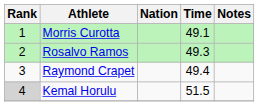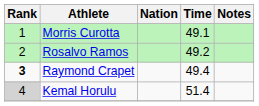Rosalvo Ramos | Time: 49.3 -> 49.2
Raymond Crapet | Rank: normal -> bold
Kemal Horulu | Time: 51.5 -> 51.4
